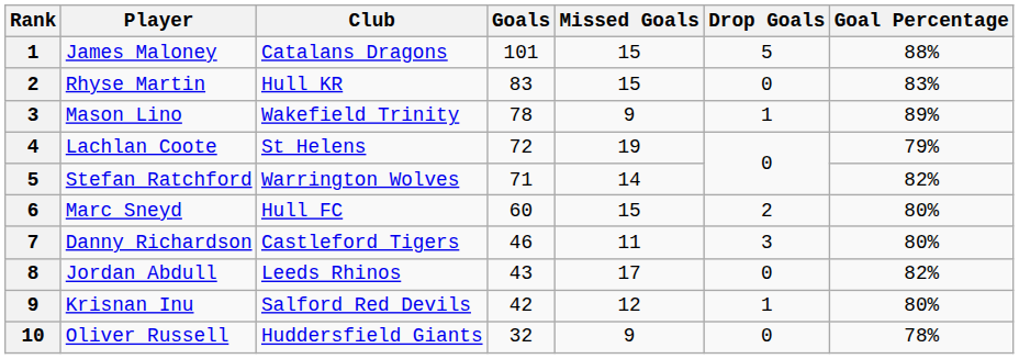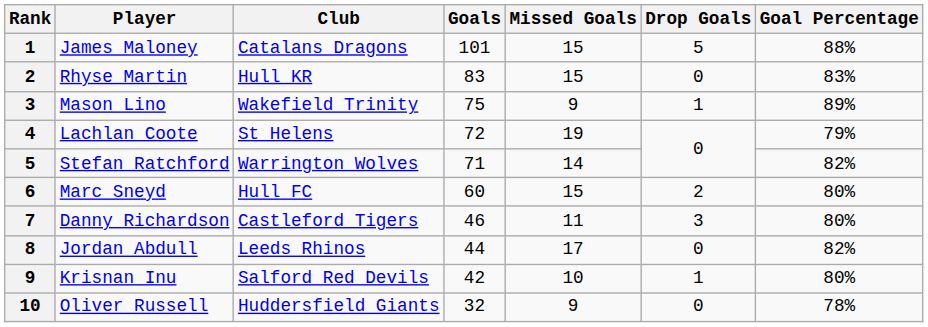Mason Lino | Goals: 78 -> 75
Jordan Abdull | Goals: 43 -> 44
Krisnan Inu | Missed Goals: 12 -> 10
